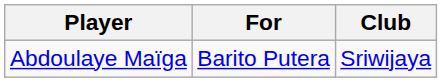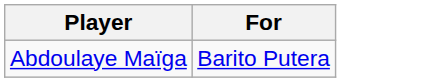- column: Club | Sriwijaya
